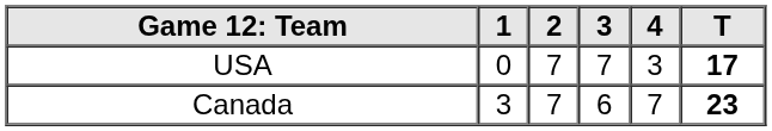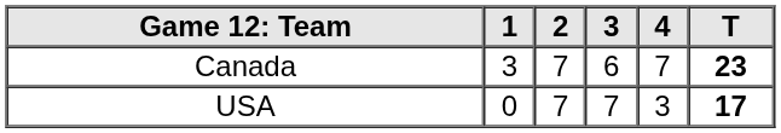rows swapped: Canada <-> USA
